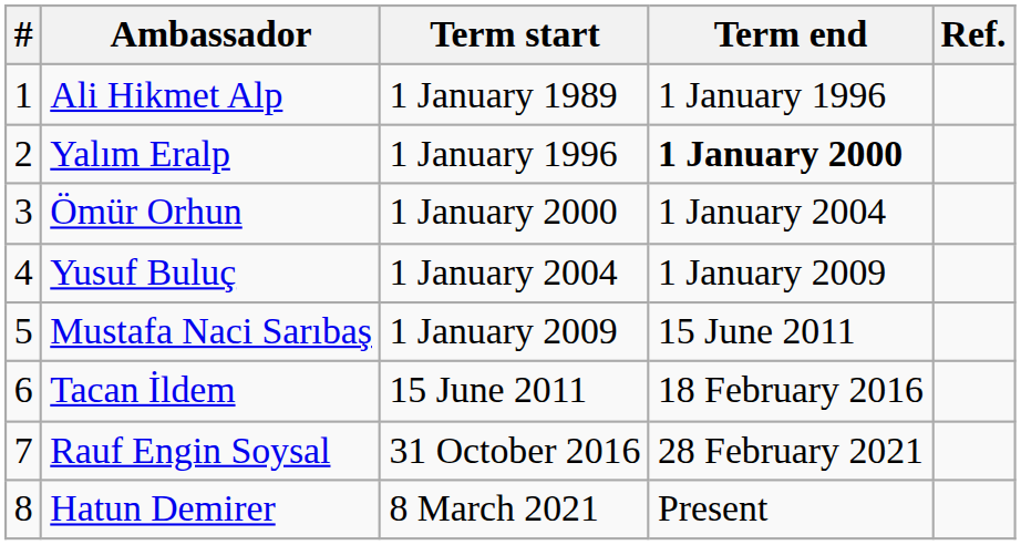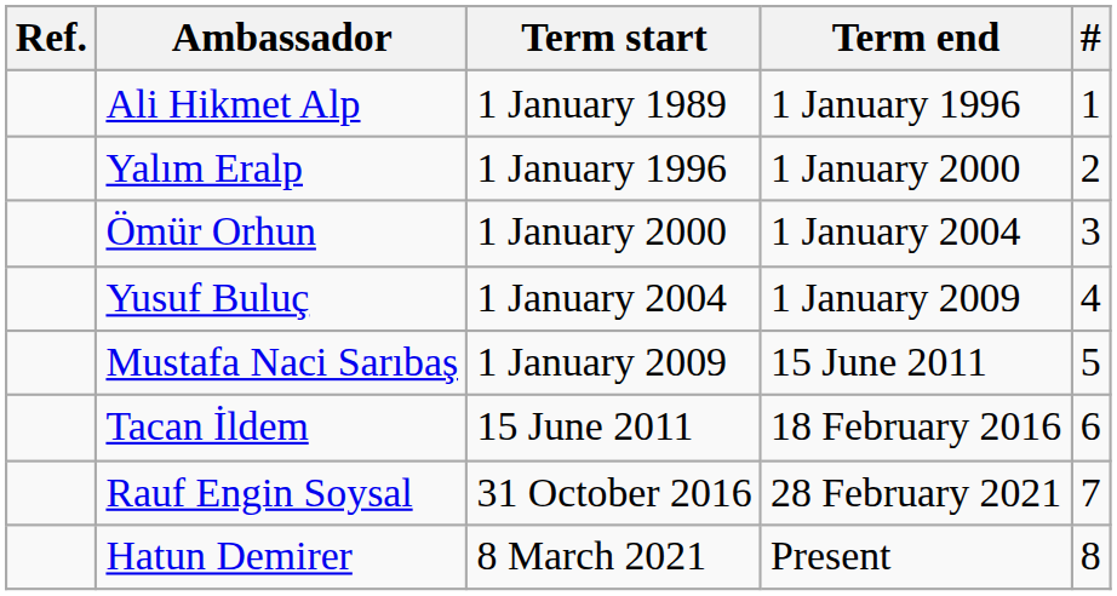columns swapped: # <-> Ref.
Yalım Eralp | Term end: bold -> normal
